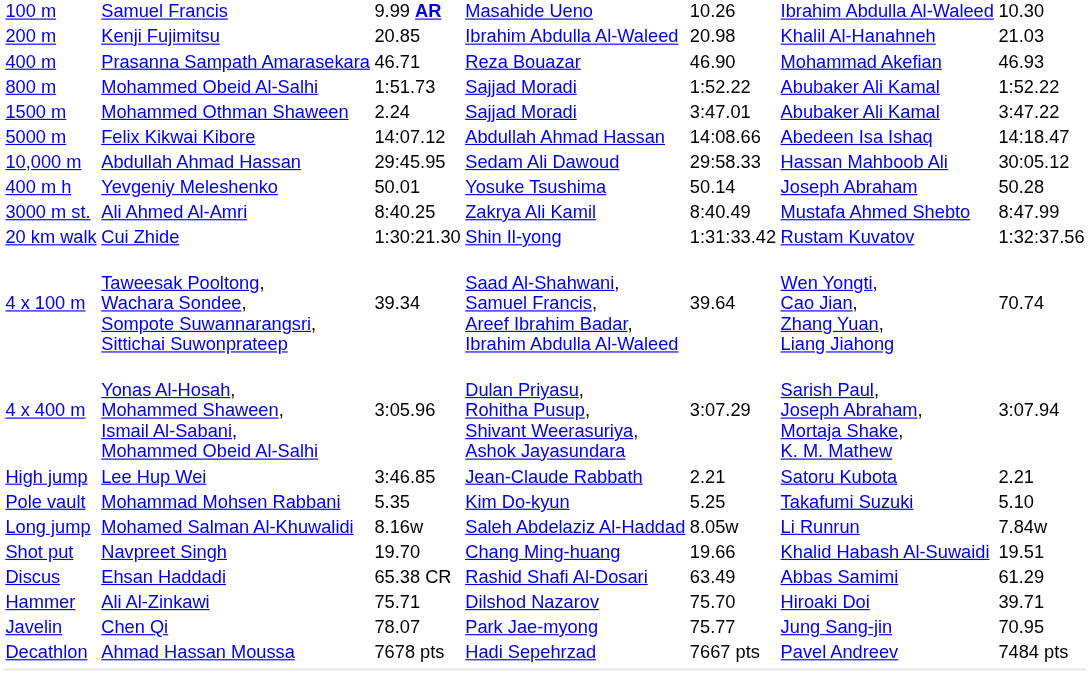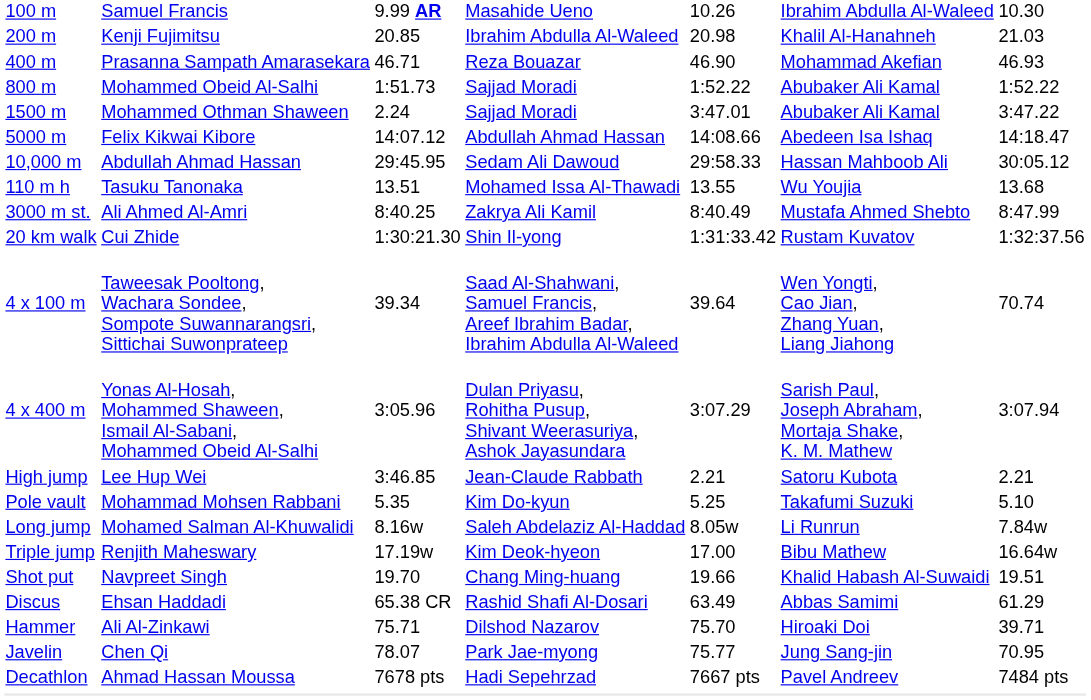+ row: 110 m h | Tasuku Tanonaka | 13.51 | Mohamed Issa Al-Thawadi | 13.55 | Wu Youjia | 13.68
- row: 400 m h | Yevgeniy Meleshenko | 50.01 | Yosuke Tsushima | 50.14 | Joseph Abraham | 50.28
+ row: Triple jump | Renjith Maheswary | 17.19w | Kim Deok-hyeon | 17.00 | Bibu Mathew | 16.64w
